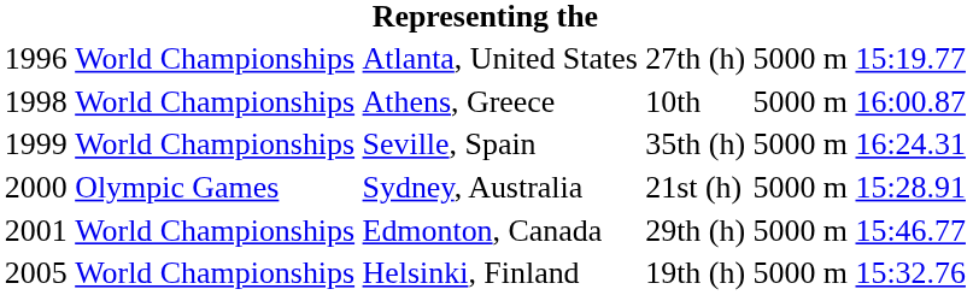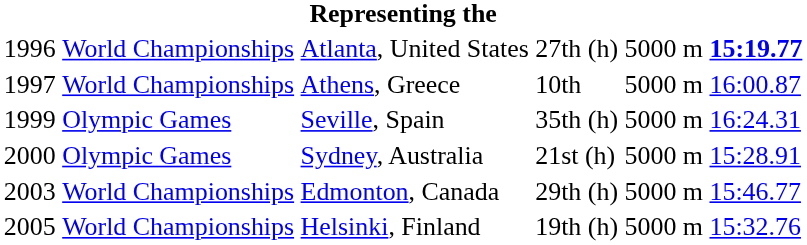Atlanta, United States | column 6: normal -> bold
Athens, Greece | column 1: 1998 -> 1997
Seville, Spain | column 2: World Championships -> Olympic Games
Edmonton, Canada | column 1: 2001 -> 2003
